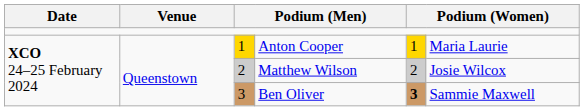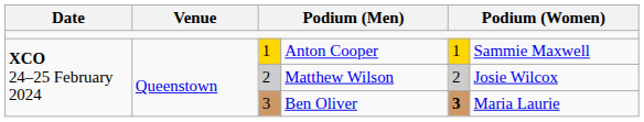Anton Cooper | column 6: Maria Laurie -> Sammie Maxwell
Ben Oliver | column 6: Sammie Maxwell -> Maria Laurie
